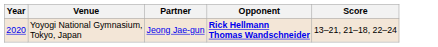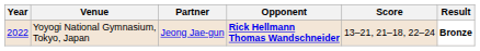+ column: Result | Bronze
Yoyogi National Gymnasium, Tokyo, Japan | Year: 2020 -> 2022
